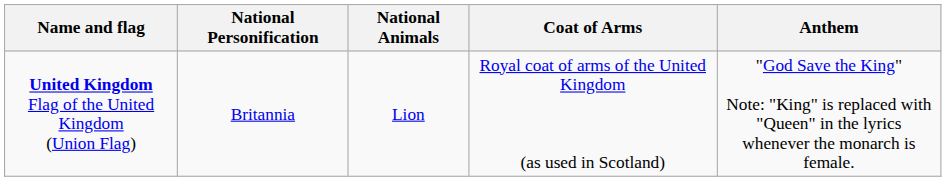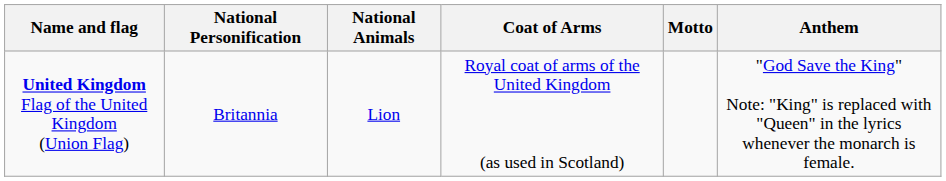+ column: Motto
